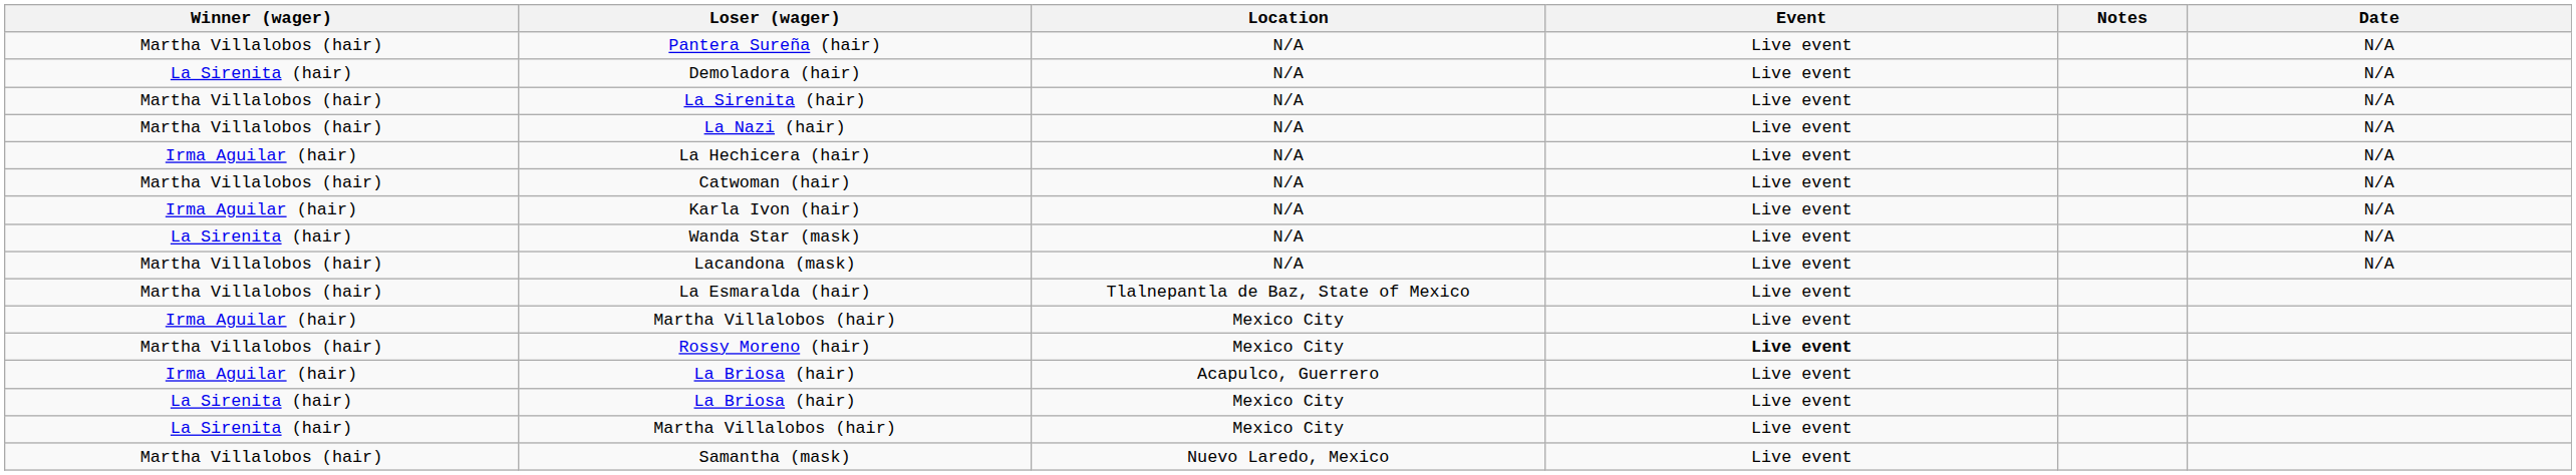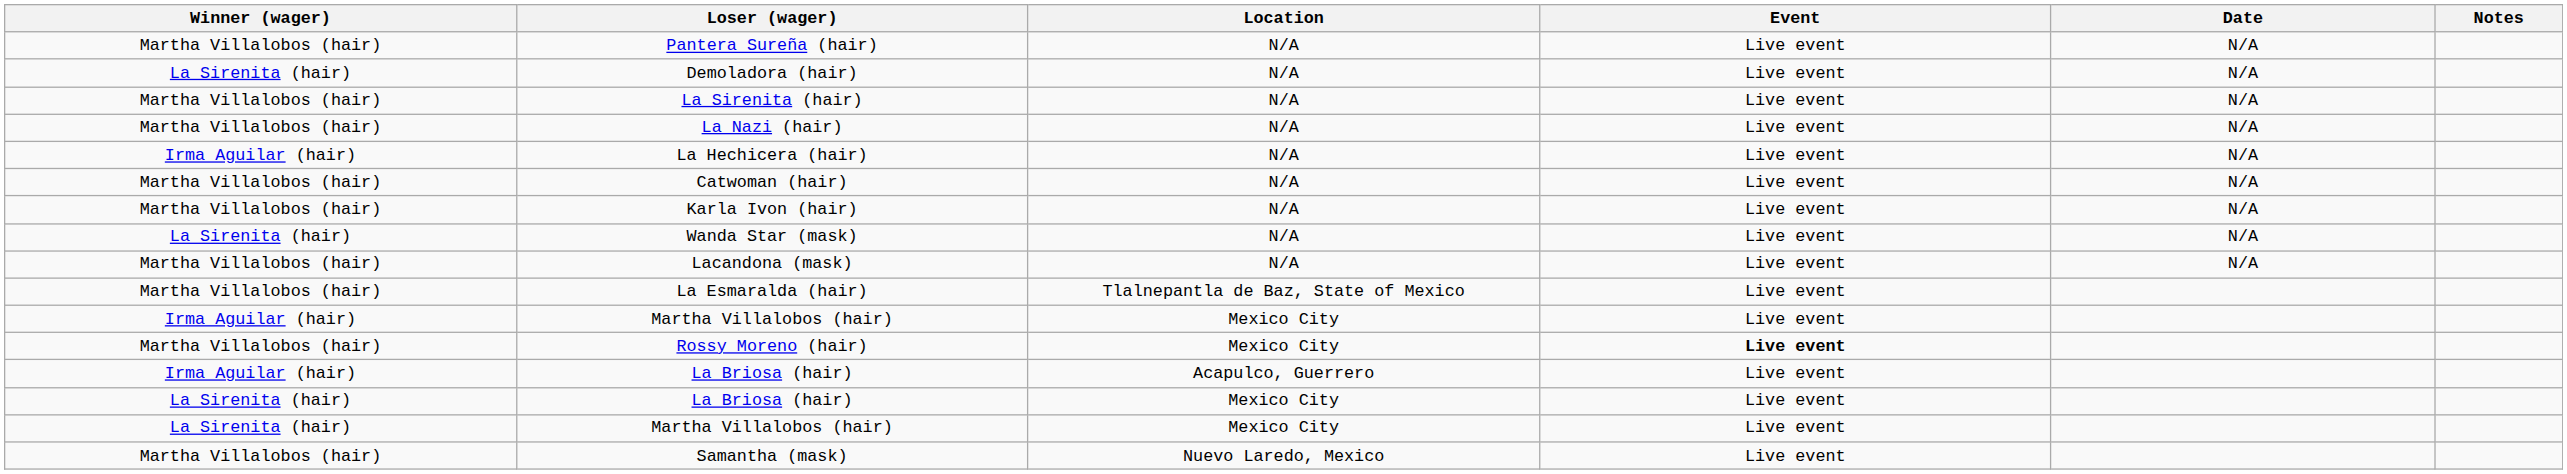columns swapped: Date <-> Notes
Karla Ivon (hair) | Winner (wager): Irma Aguilar (hair) -> Martha Villalobos (hair)
